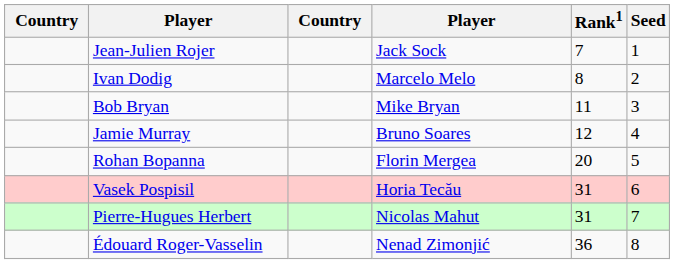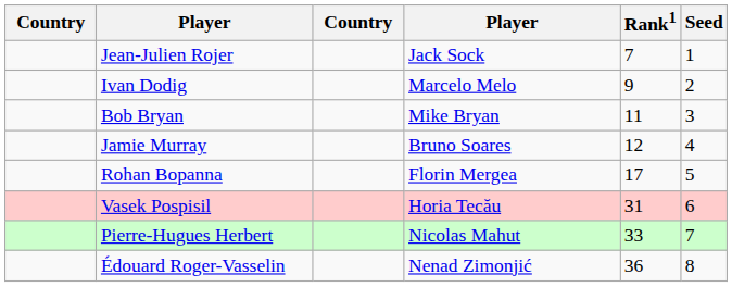Ivan Dodig | Rank1: 8 -> 9
Rohan Bopanna | Rank1: 20 -> 17
Pierre-Hugues Herbert | Rank1: 31 -> 33
